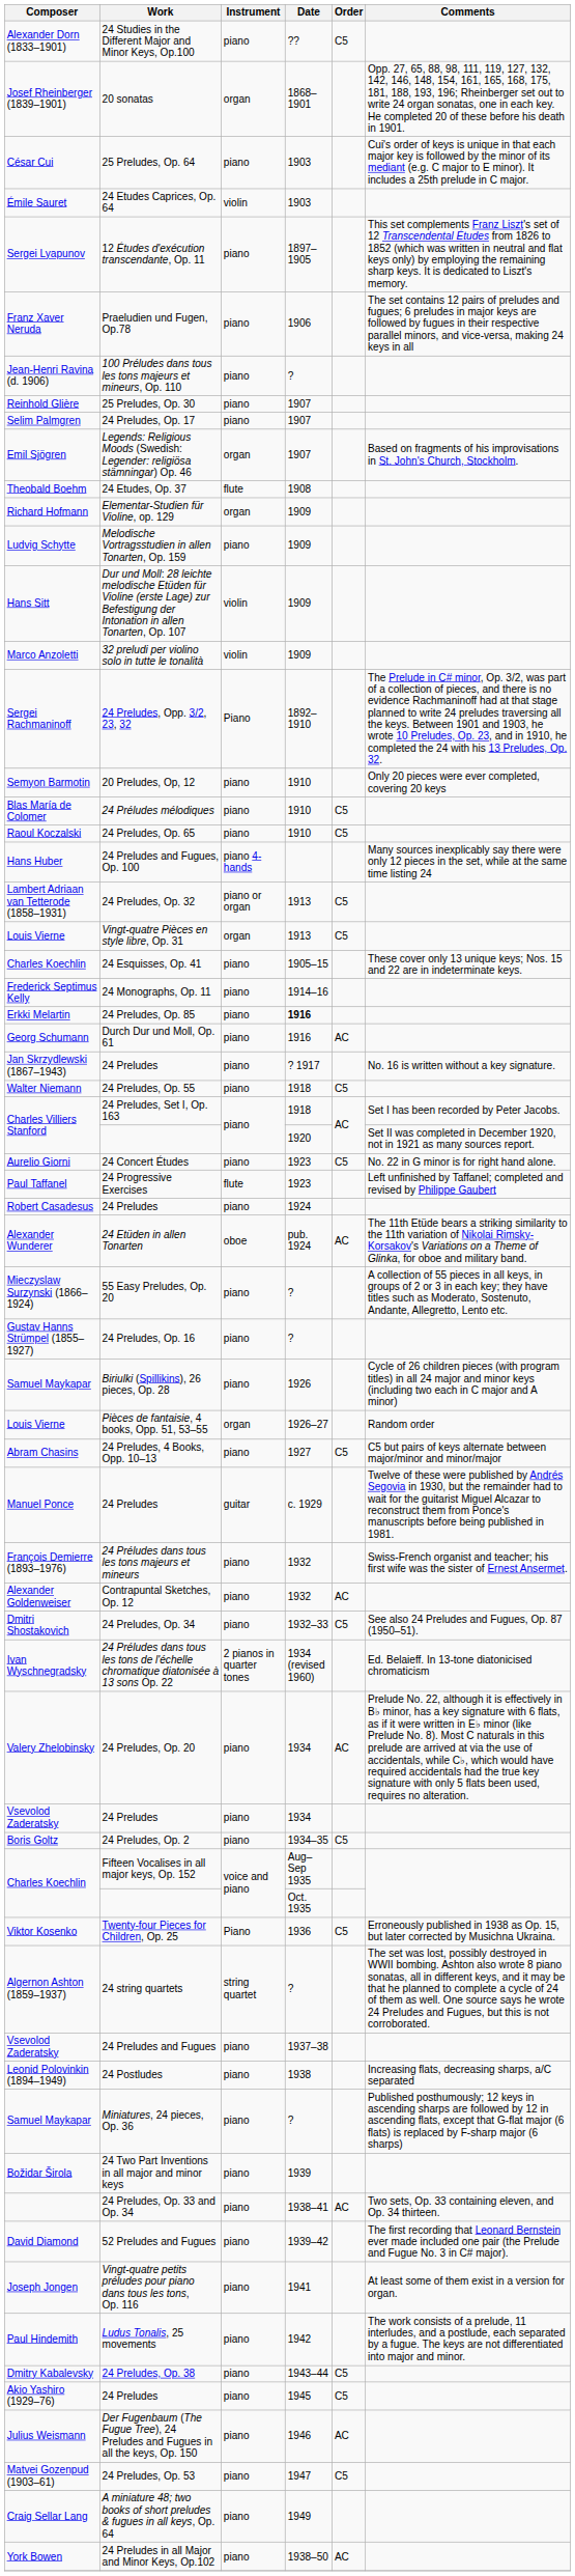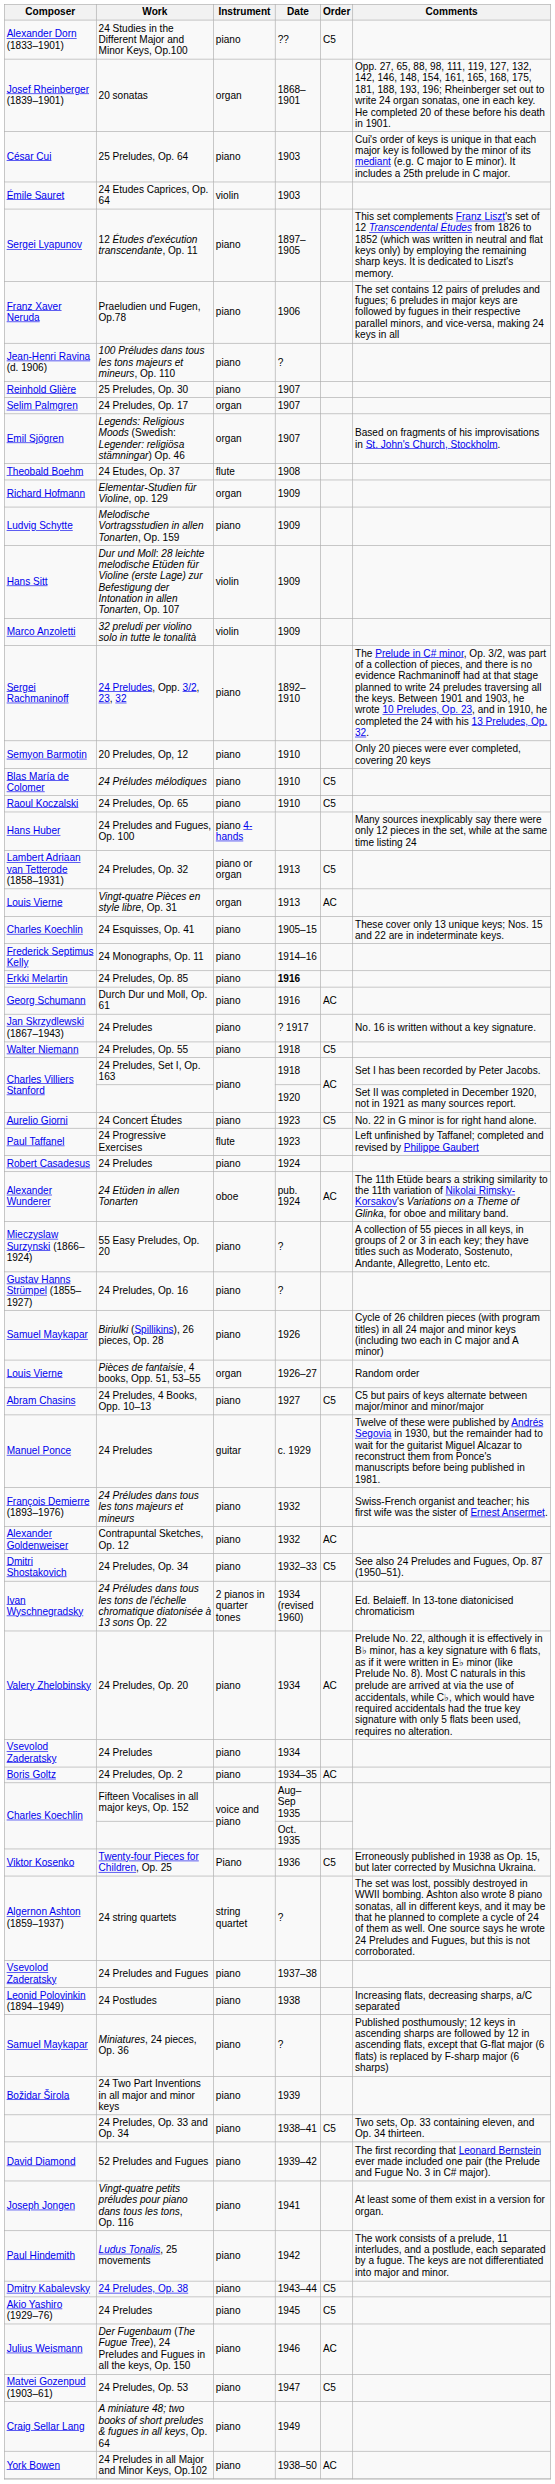24 Preludes, Op. 17 | Instrument: piano -> organ
24 Preludes, Opp. 3/2, 23, 32 | Instrument: Piano -> piano
Vingt-quatre Pièces en style libre, Op. 31 | Order: C5 -> AC
24 Preludes, Op. 2 | Order: C5 -> AC
24 Preludes, Op. 33 and Op. 34 | Order: AC -> C5
